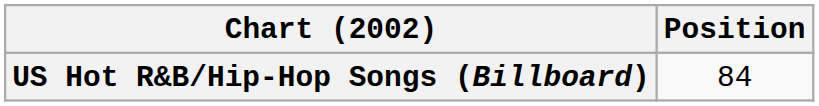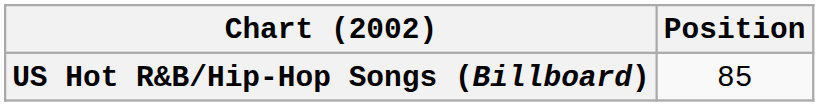US Hot R&B/Hip-Hop Songs (Billboard) | Position: 84 -> 85
